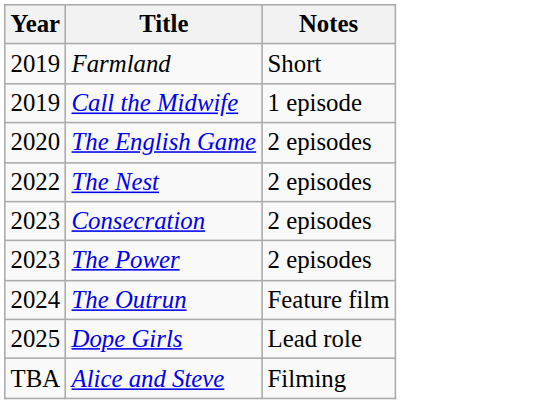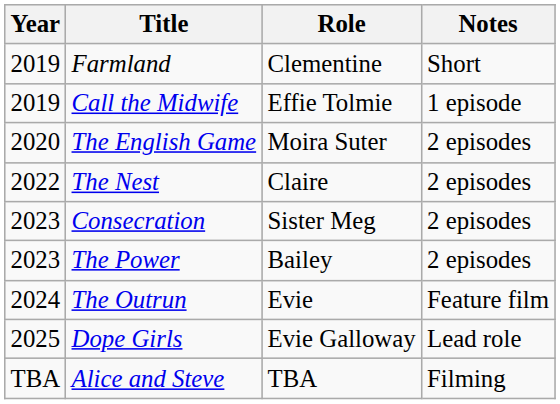+ column: Role | Clementine | Effie Tolmie | Moira Suter | Claire | Sister Meg | Bailey | Evie | Evie Galloway | TBA
